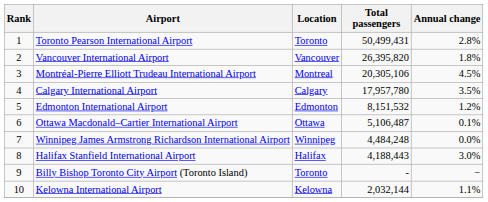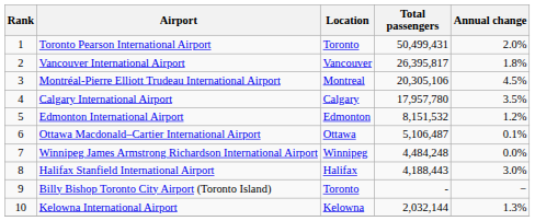Toronto Pearson International Airport | Annual change: 2.8% -> 2.0%
Vancouver International Airport | Total passengers: 26,395,820 -> 26,395,817
Kelowna International Airport | Annual change: 1.1% -> 1.3%
